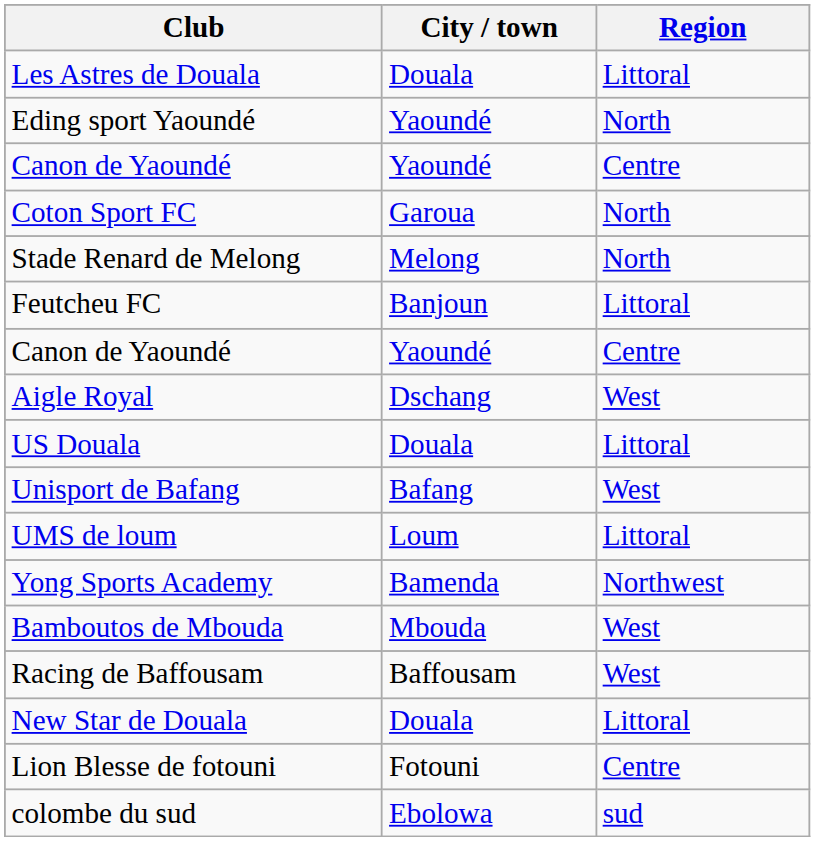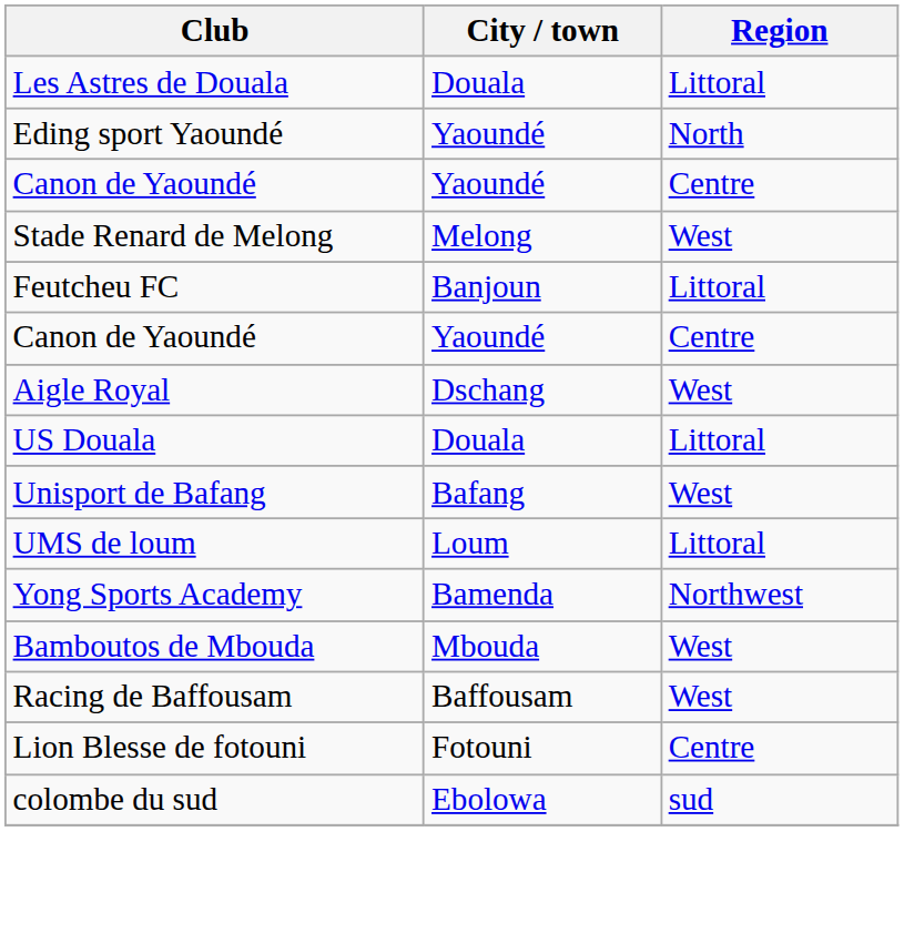- row: Coton Sport FC | Garoua | North
Stade Renard de Melong | Region: North -> West
- row: New Star de Douala | Douala | Littoral
